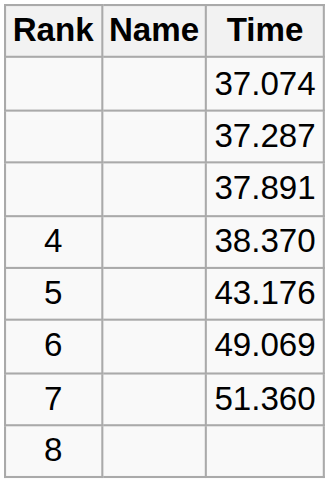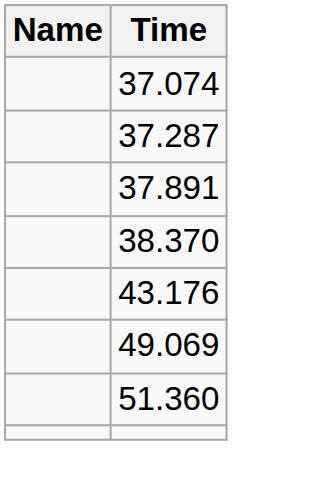- column: Rank | 4 | 5 | 6 | 7 | 8
